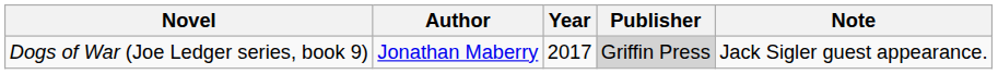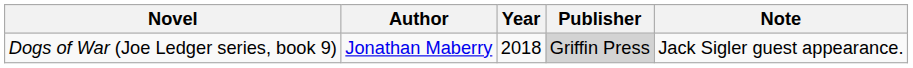Dogs of War (Joe Ledger series, book 9) | Year: 2017 -> 2018
